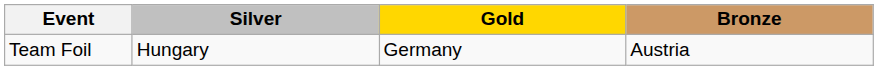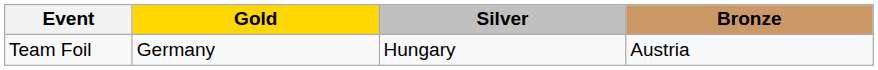columns swapped: Gold <-> Silver
